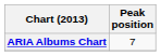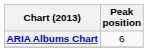ARIA Albums Chart | Peak position: 7 -> 6
